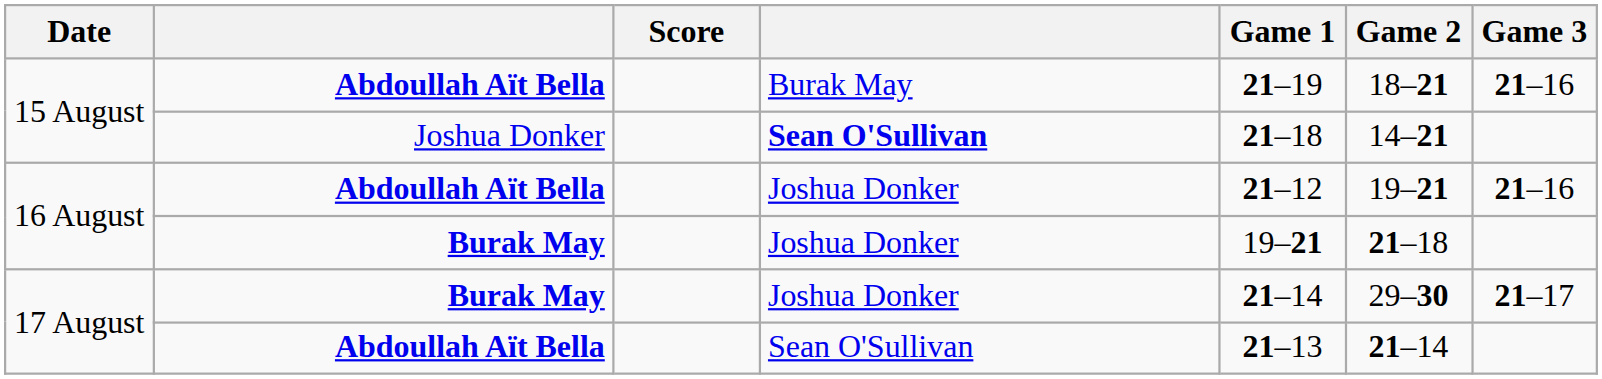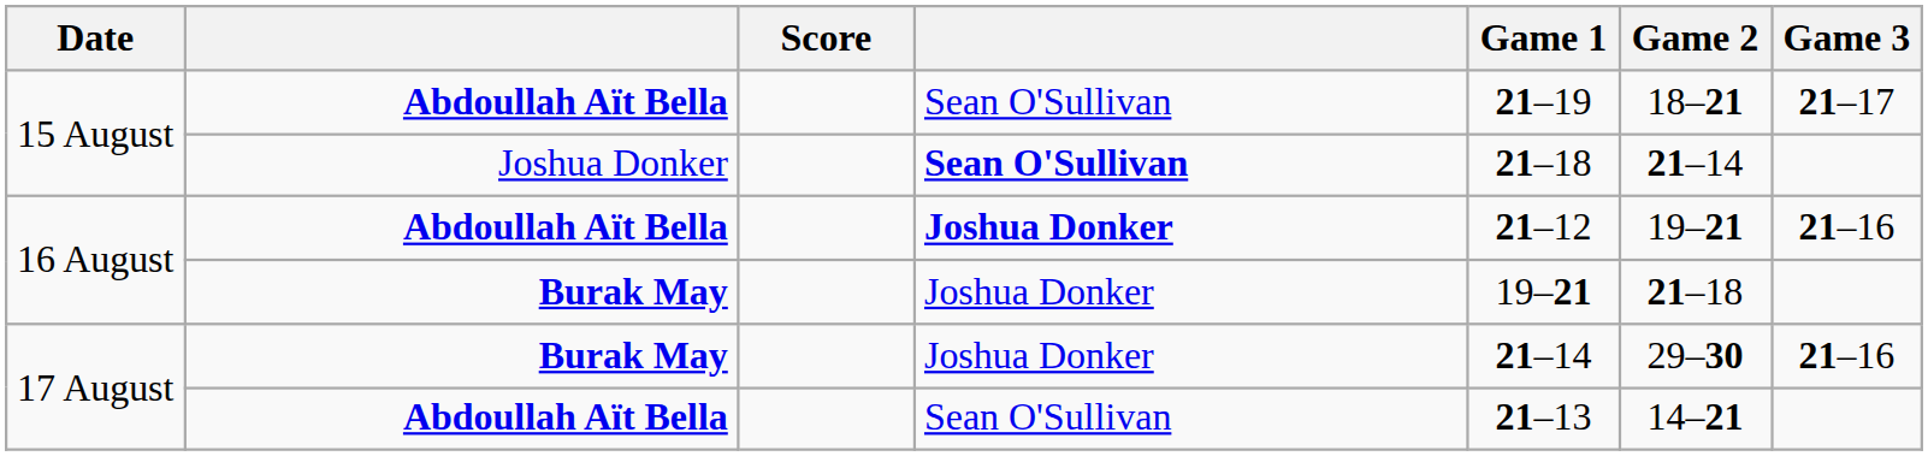15 August / Abdoullah Aït Bella | column 4: Burak May -> Sean O'Sullivan
15 August / Abdoullah Aït Bella | Game 3: 21–16 -> 21–17
15 August / Joshua Donker | Game 2: 14–21 -> 21–14
16 August / Abdoullah Aït Bella | column 4: normal -> bold
17 August / Burak May | Game 3: 21–17 -> 21–16
17 August / Abdoullah Aït Bella | Game 2: 21–14 -> 14–21
